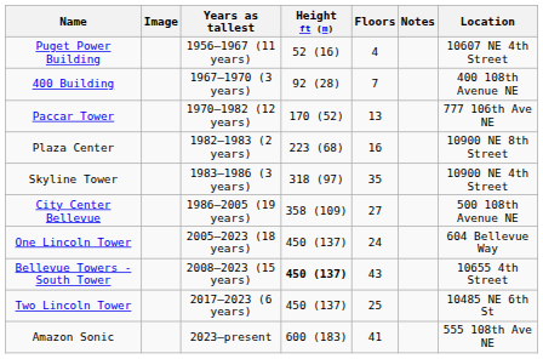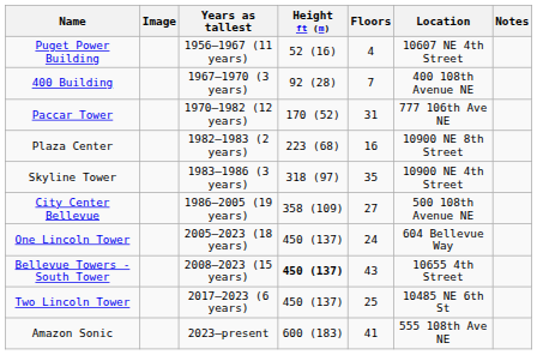columns swapped: Location <-> Notes
Paccar Tower | Floors: 13 -> 31
